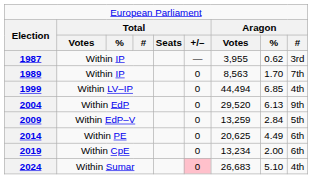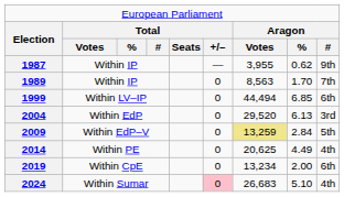1987 | column 9: 3rd -> 9th
1999 | column 9: 4th -> 6th
2004 | column 9: 9th -> 3rd
2009 | column 7: no background -> khaki background
2014 | column 9: 6th -> 4th
